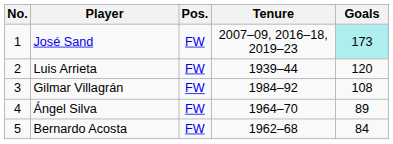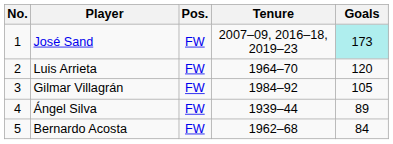Luis Arrieta | Tenure: 1939–44 -> 1964–70
Gilmar Villagrán | Goals: 108 -> 105
Ángel Silva | Tenure: 1964–70 -> 1939–44
